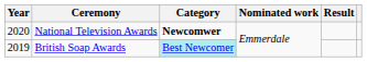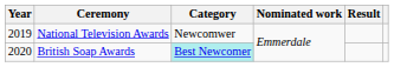National Television Awards | Year: 2020 -> 2019
National Television Awards | Category: bold -> normal
British Soap Awards | Year: 2019 -> 2020
